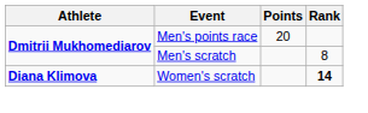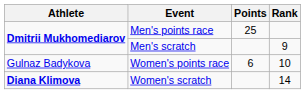Men's points race | Points: 20 -> 25
Men's scratch | Rank: 8 -> 9
+ row: Gulnaz Badykova | Women's points race | 6 | 10
Women's scratch | Rank: bold -> normal
